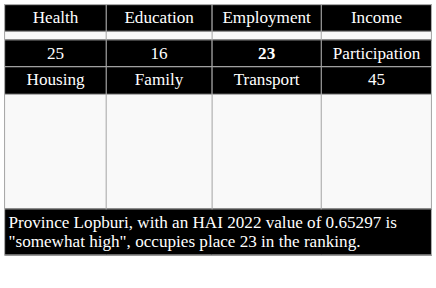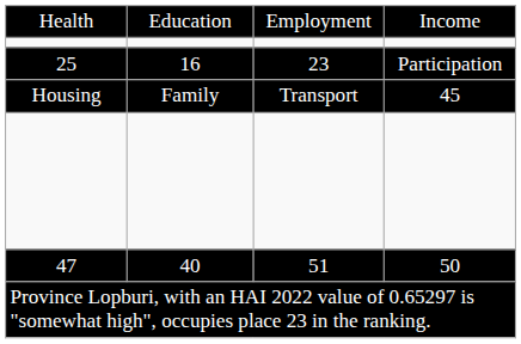25 | column 3: bold -> normal
+ row: 47 | 40 | 51 | 50
